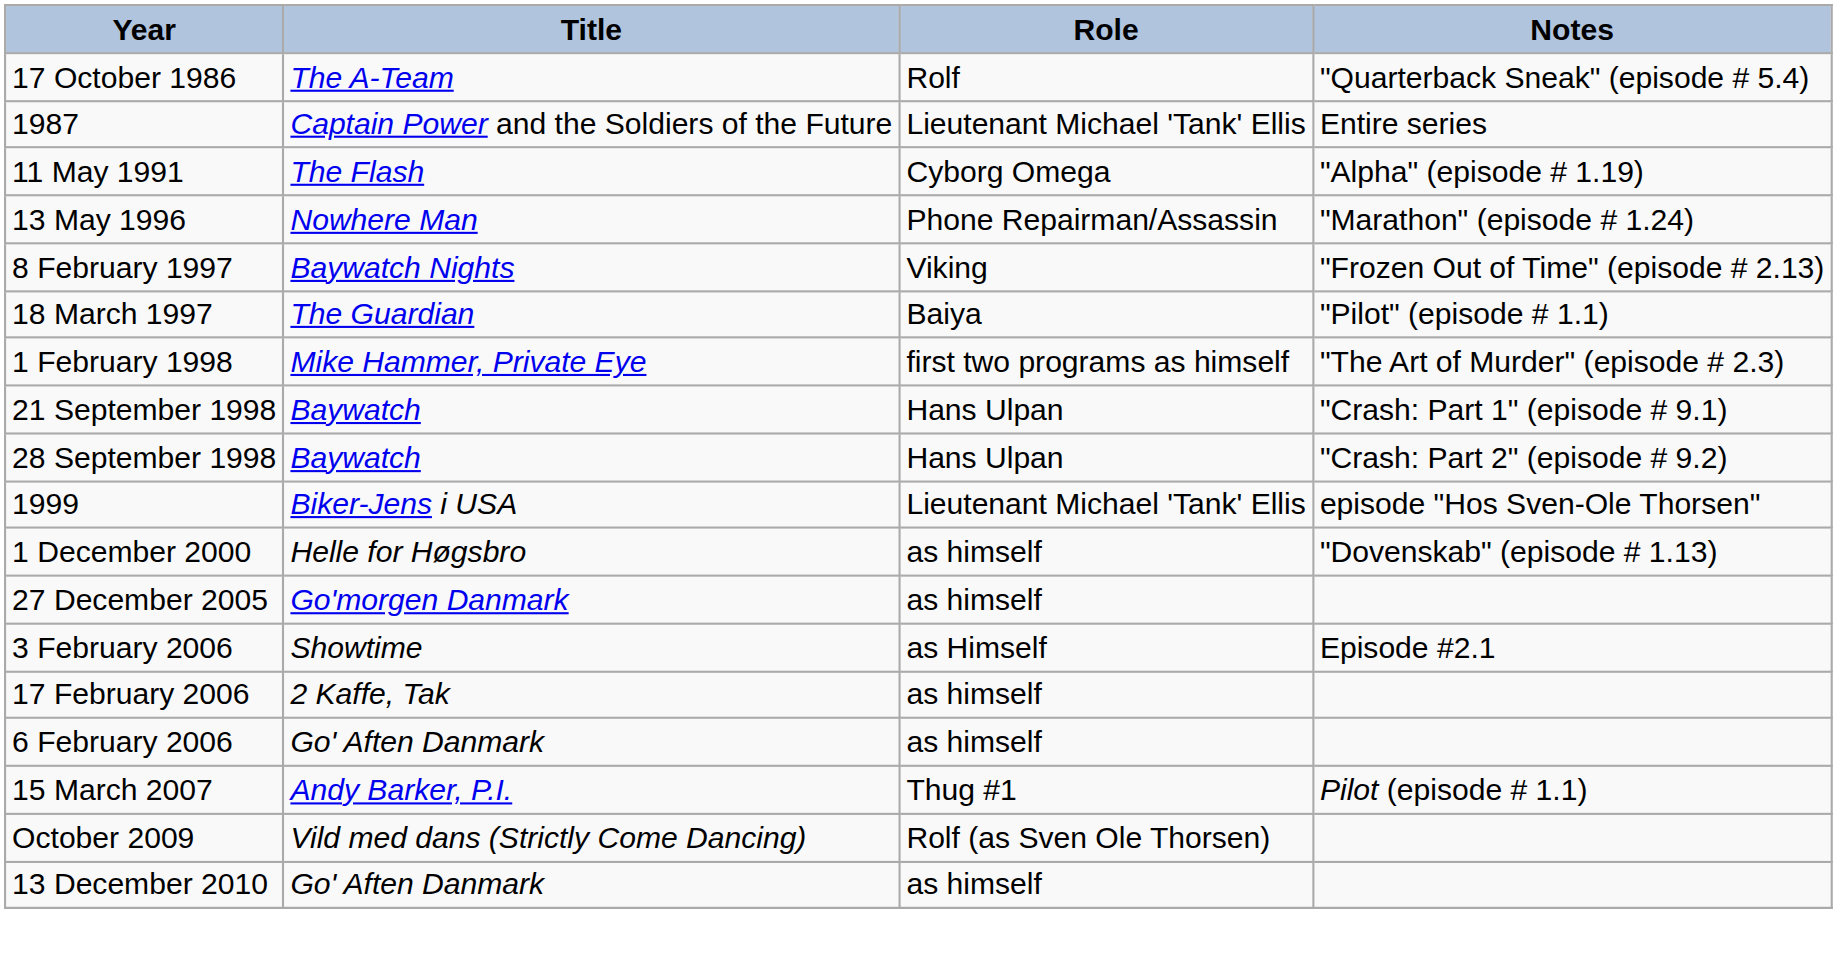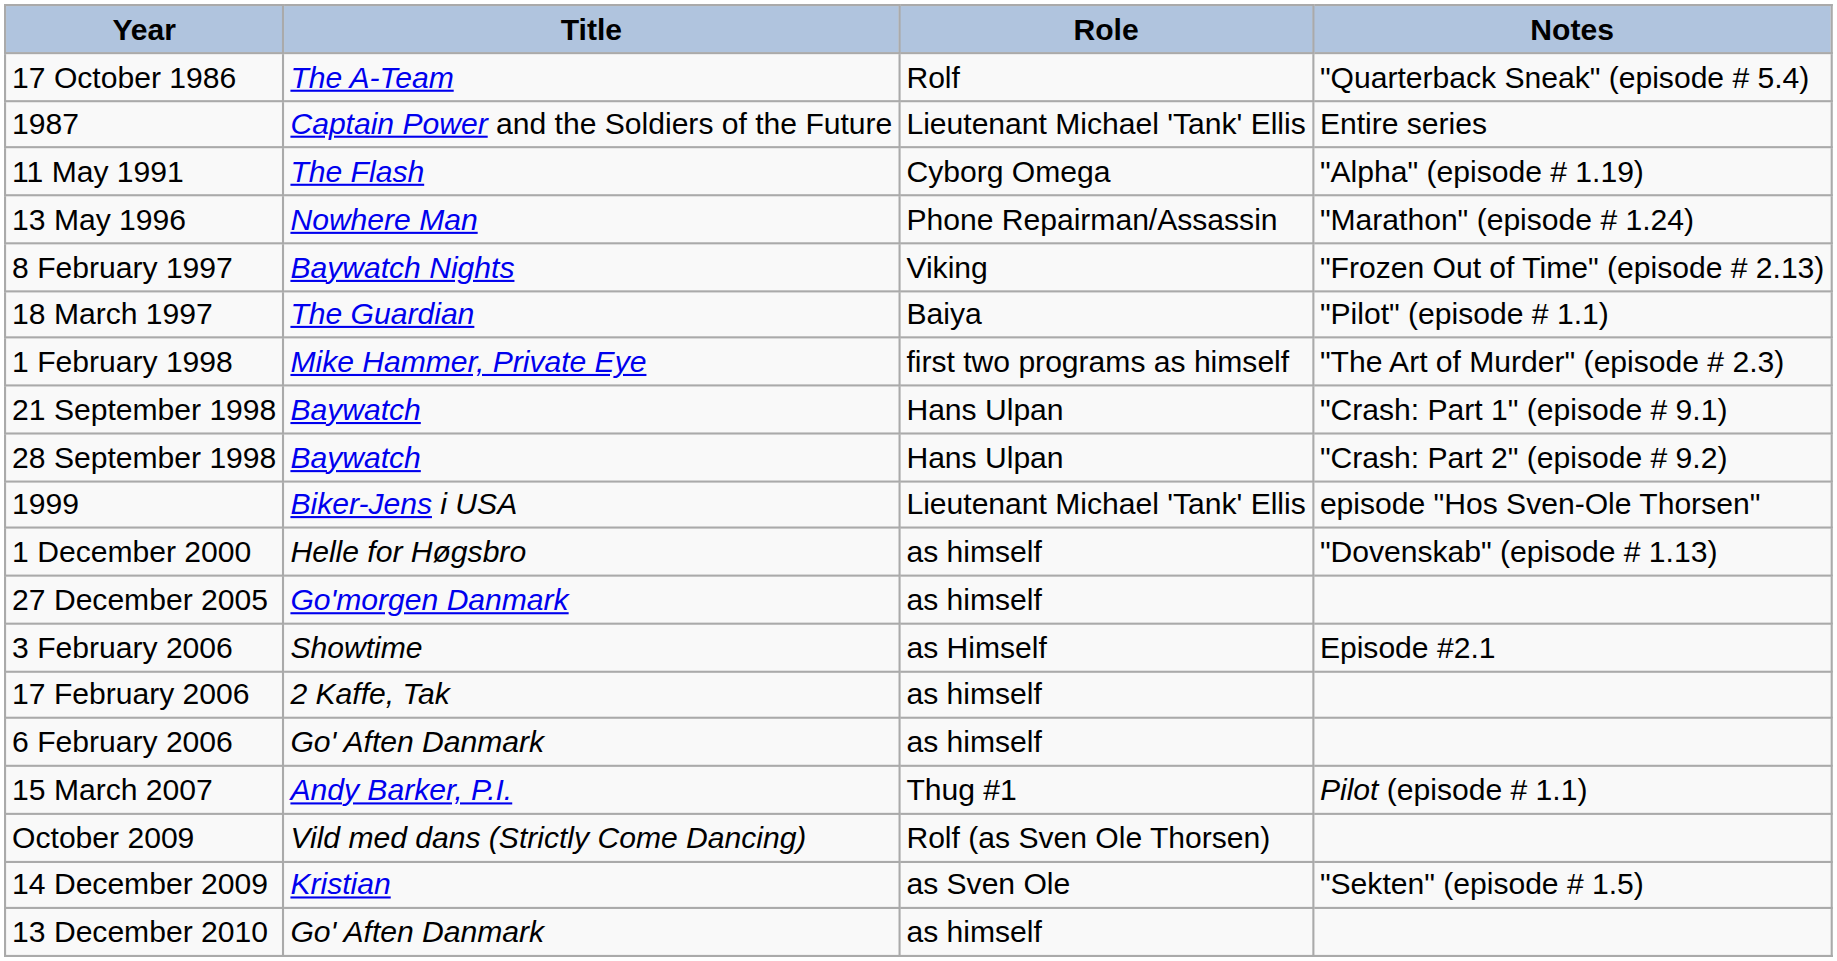+ row: 14 December 2009 | Kristian | as Sven Ole | "Sekten" (episode # 1.5)
